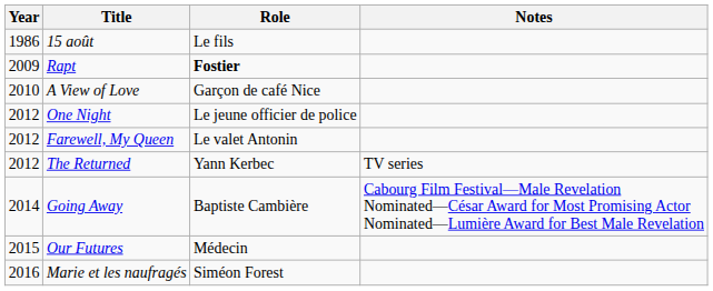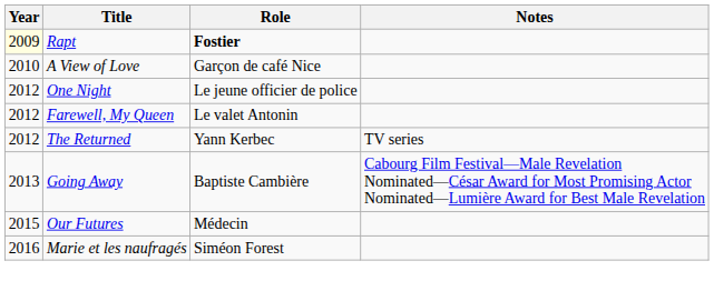- row: 1986 | 15 août | Le fils
Rapt | Year: no background -> lightyellow background
Going Away | Year: 2014 -> 2013
